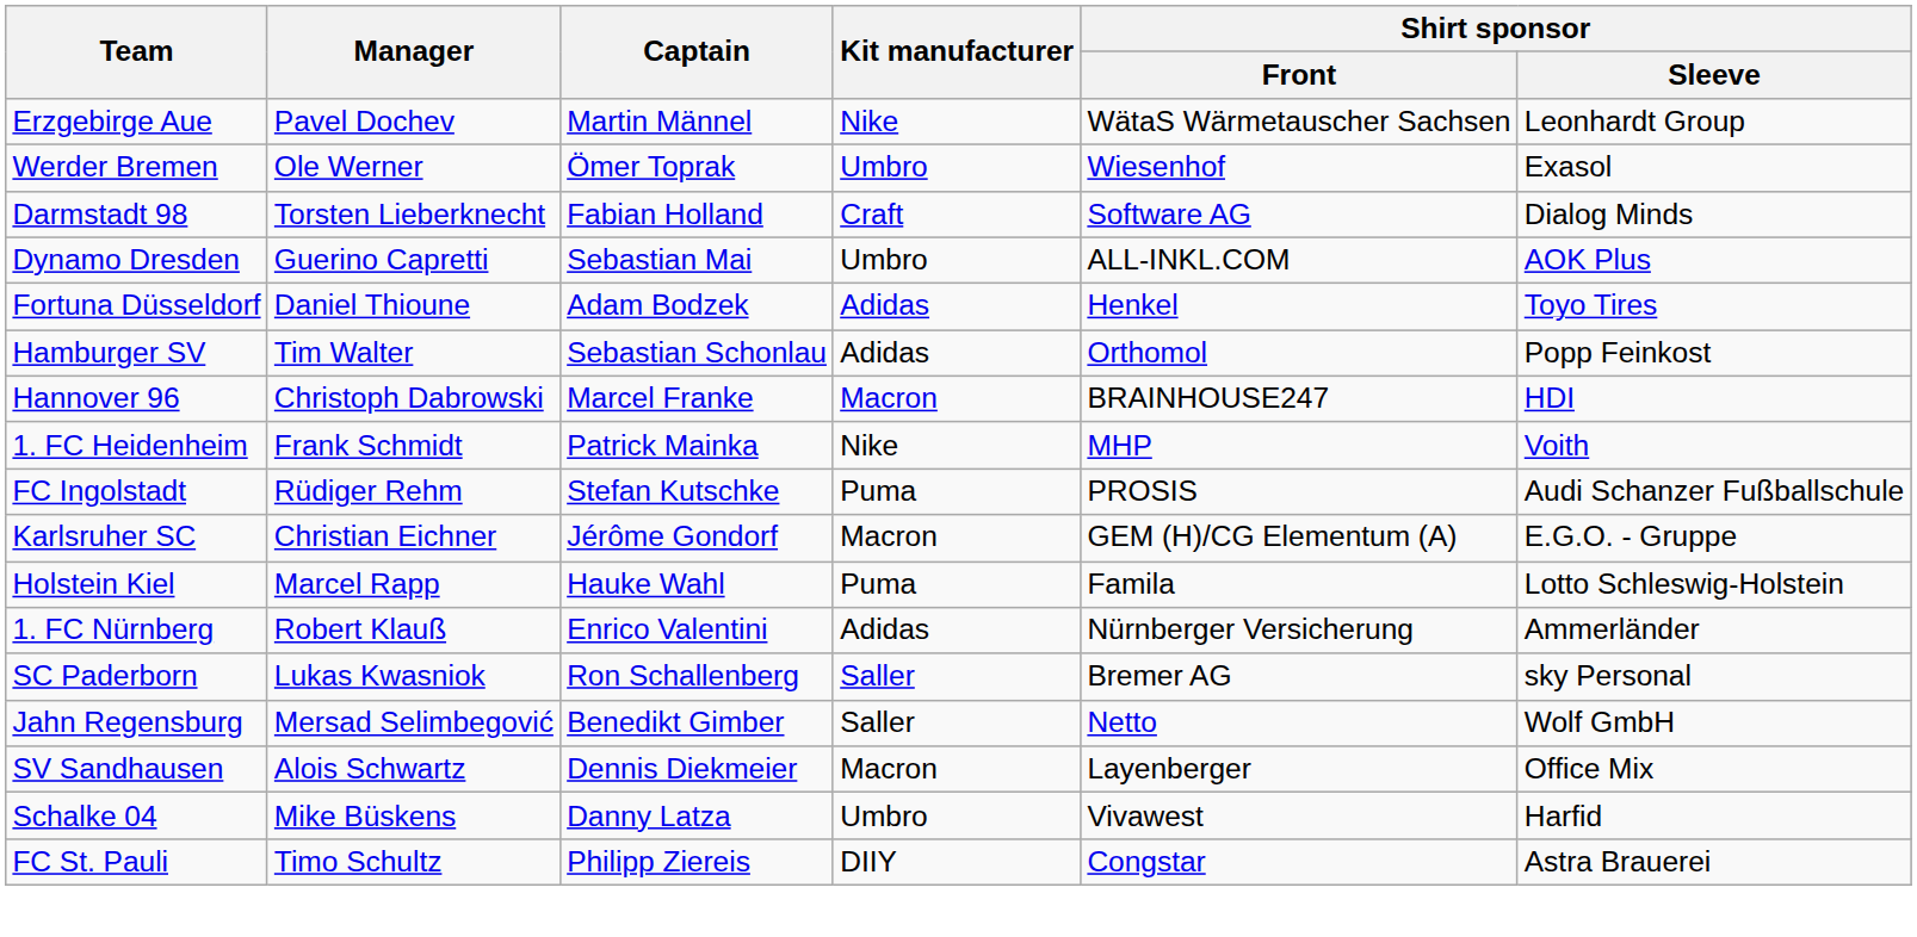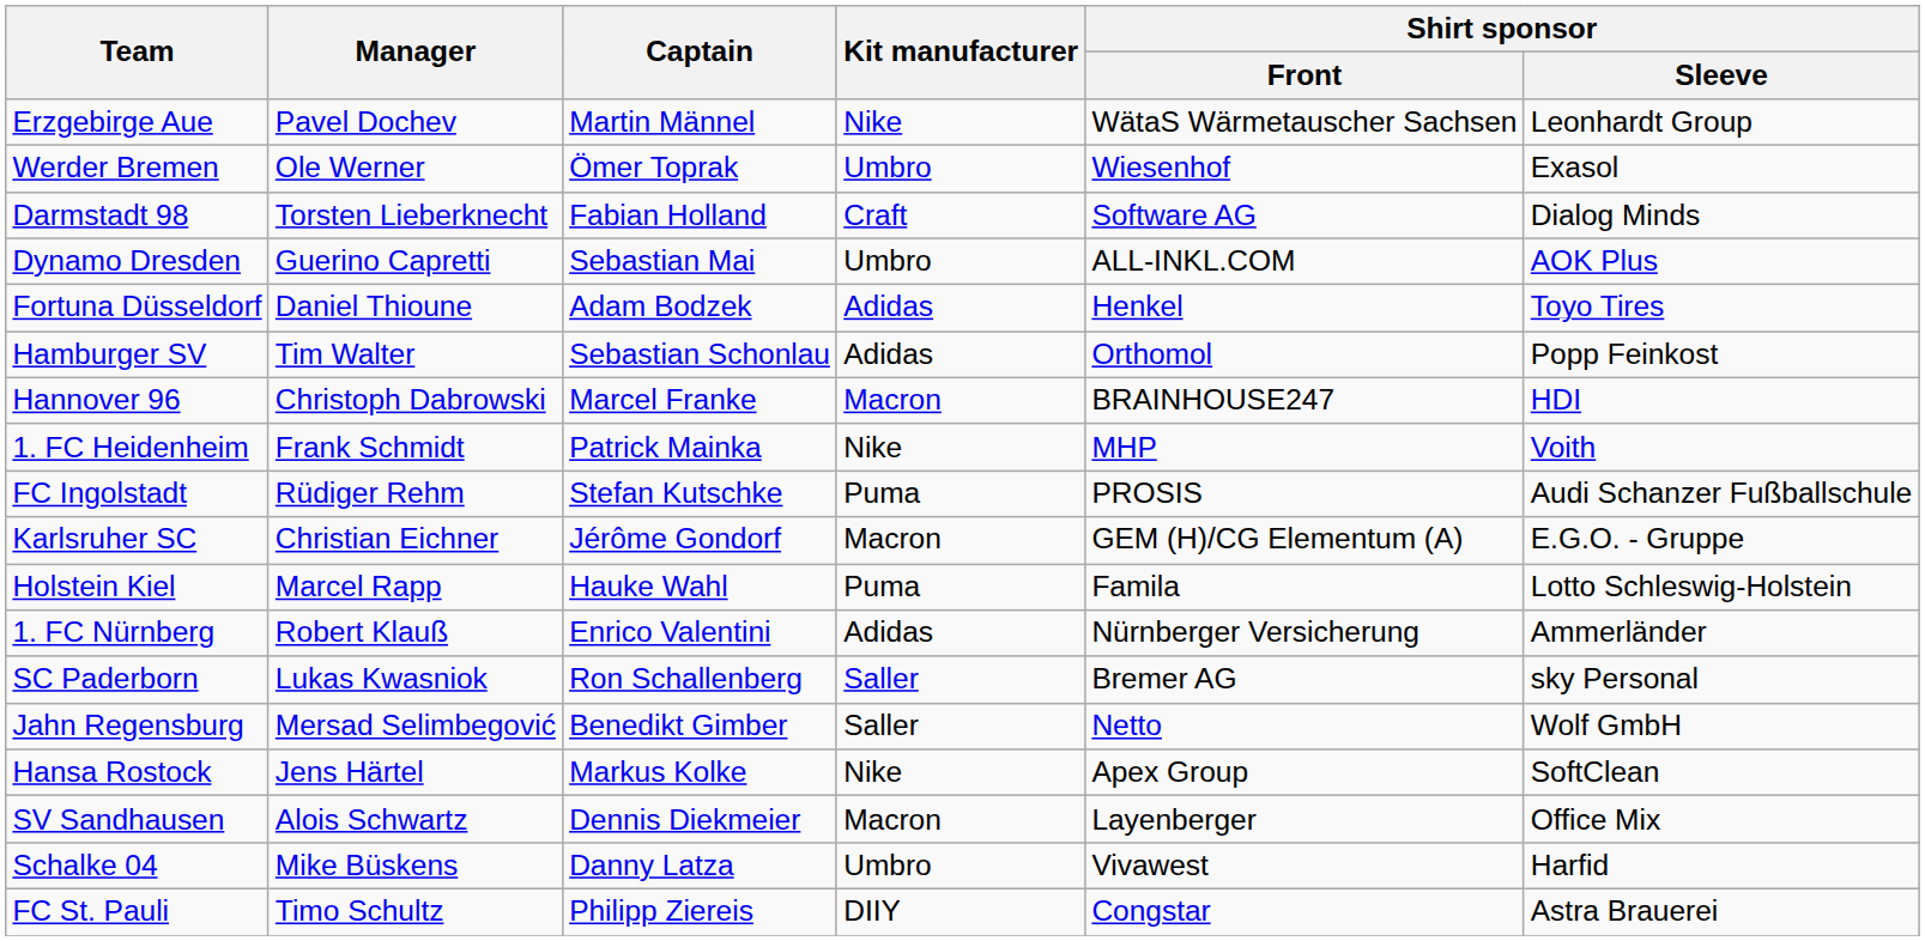+ row: Hansa Rostock | Jens Härtel | Markus Kolke | Nike | Apex Group | SoftClean
